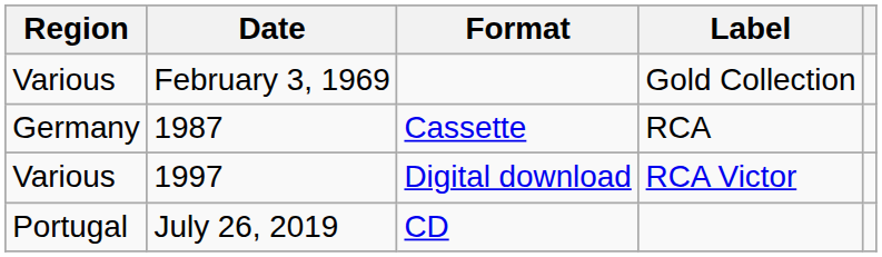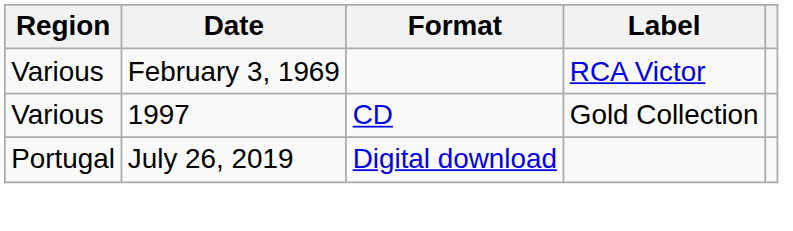February 3, 1969 | Label: Gold Collection -> RCA Victor
- row: Germany | 1987 | Cassette | RCA
1997 | Format: Digital download -> CD
1997 | Label: RCA Victor -> Gold Collection
July 26, 2019 | Format: CD -> Digital download
